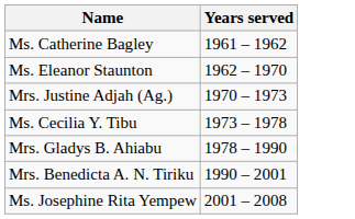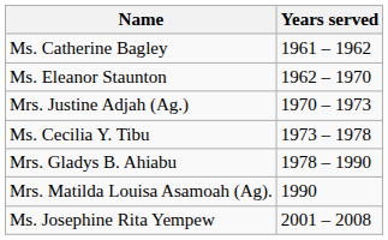+ row: Mrs. Matilda Louisa Asamoah (Ag). | 1990
- row: Mrs. Benedicta A. N. Tiriku | 1990 – 2001
